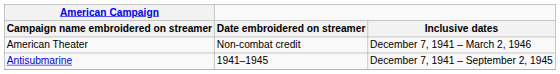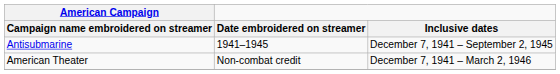rows swapped: Antisubmarine <-> American Theater
